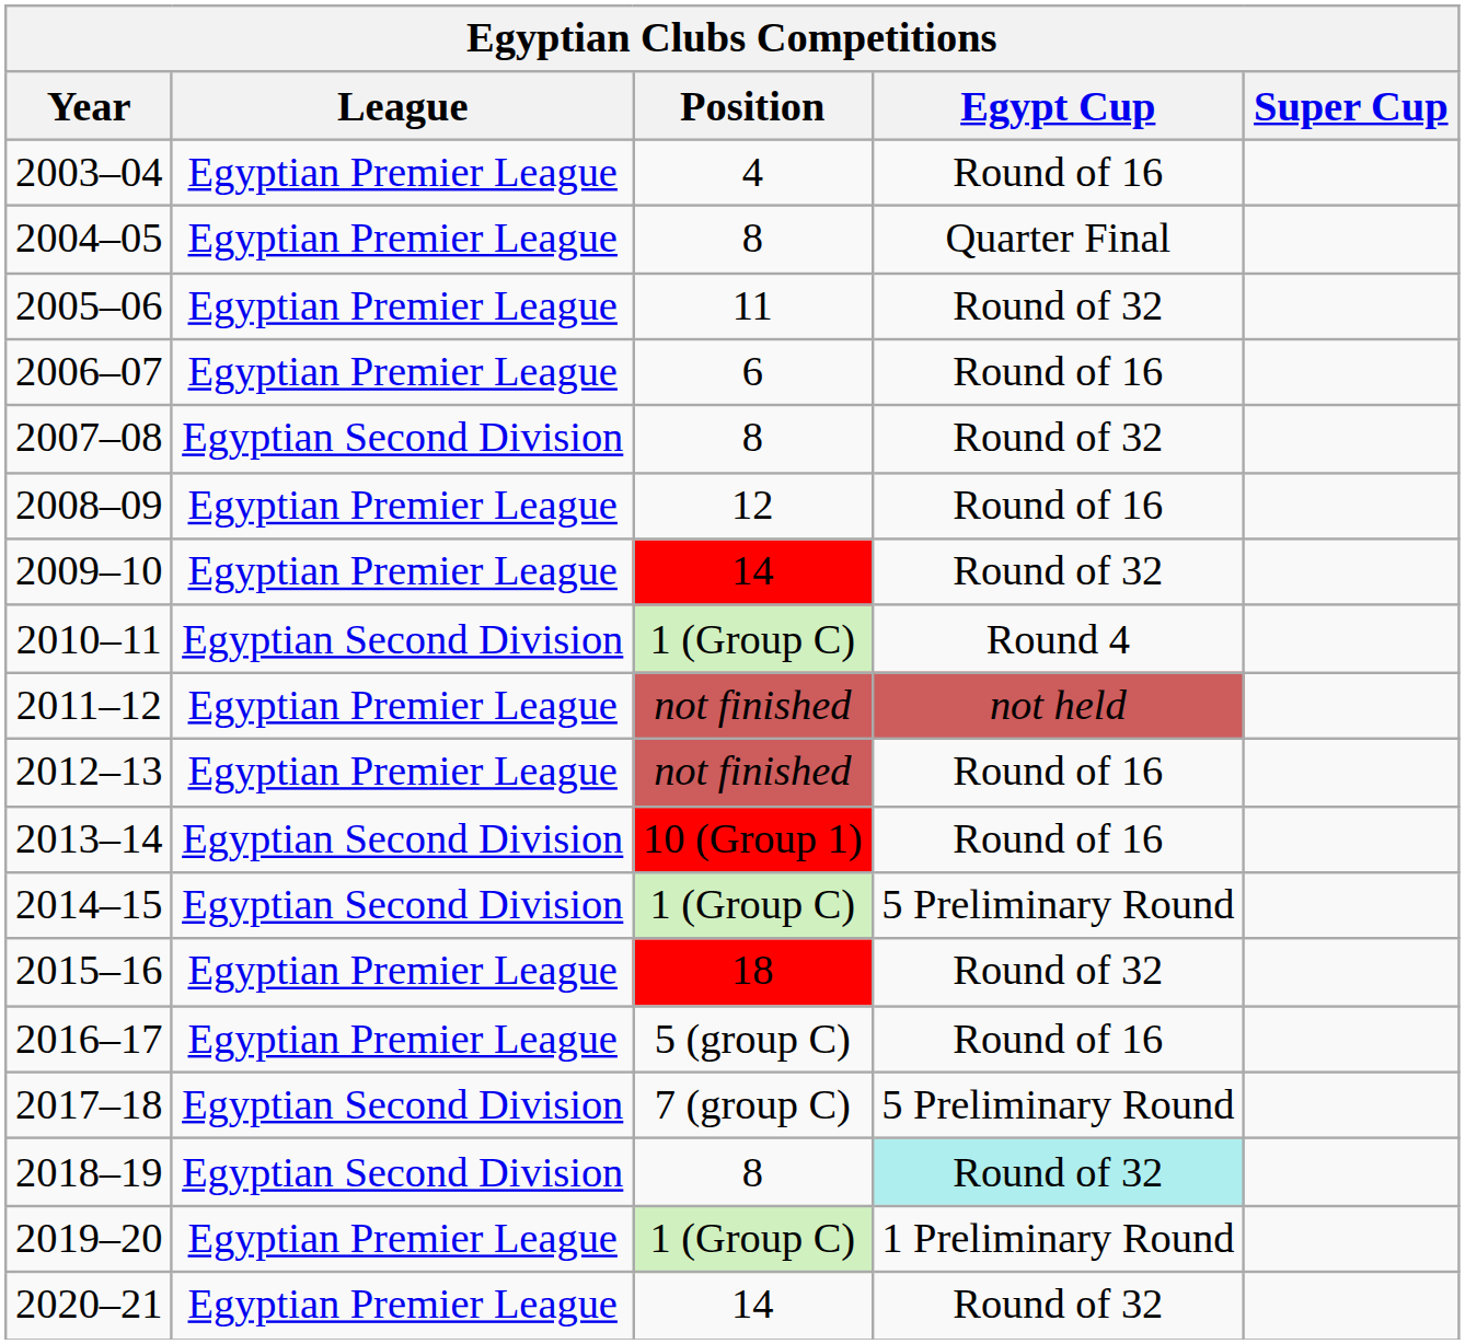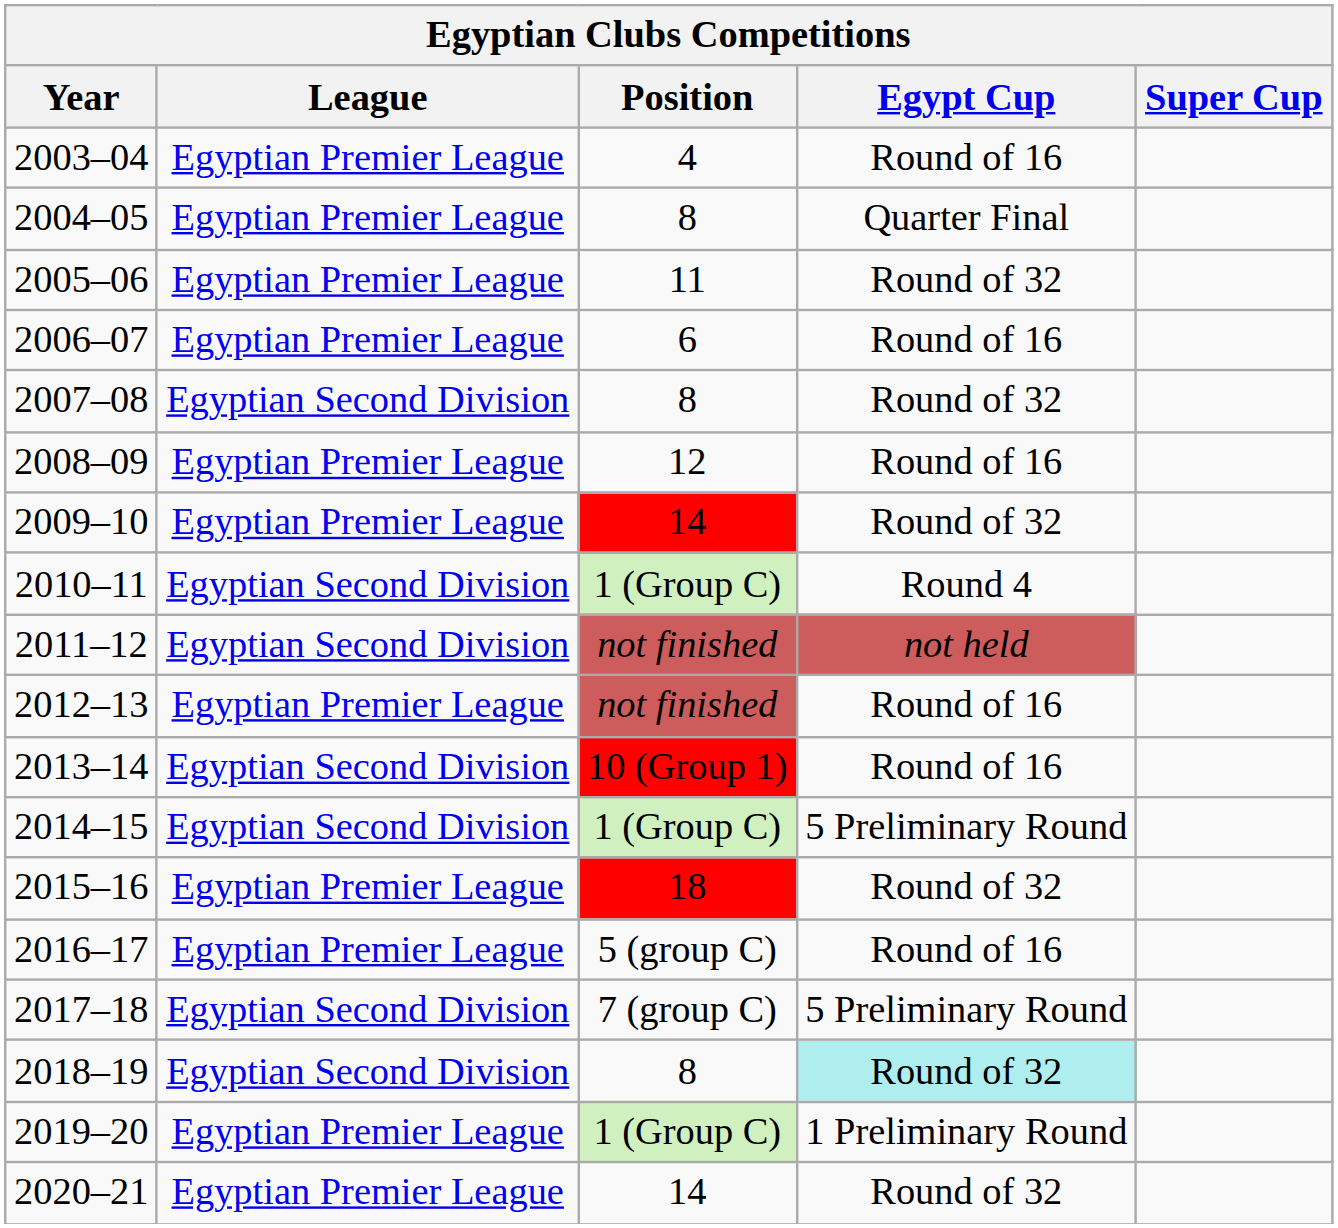2011–12 | League: Egyptian Premier League -> Egyptian Second Division
